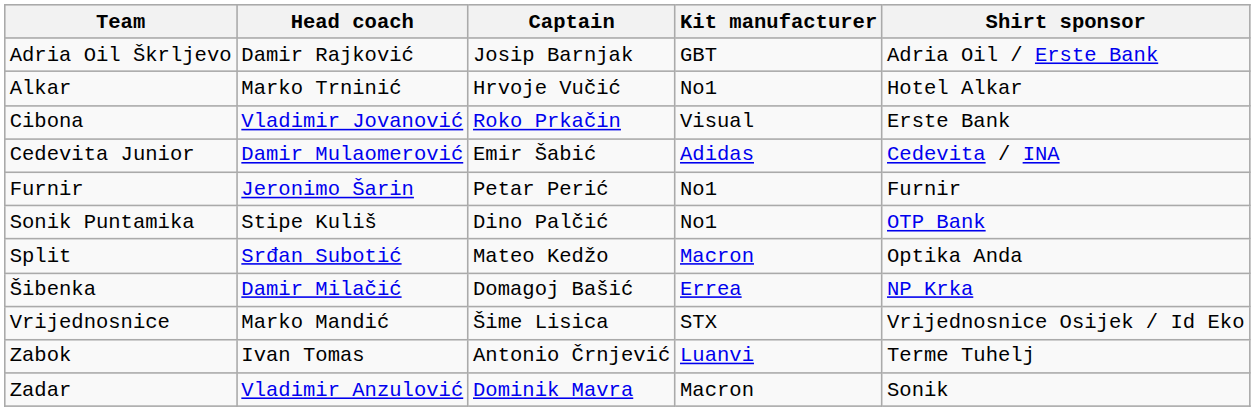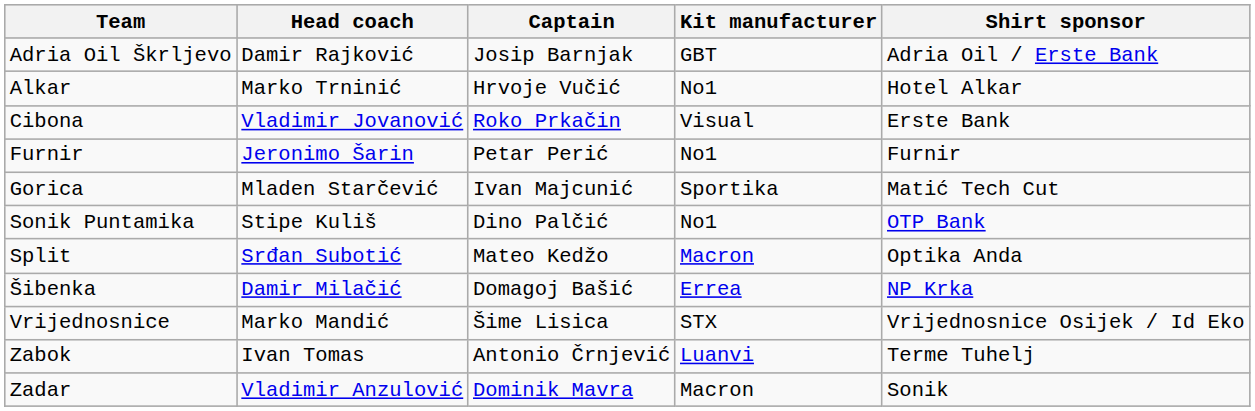- row: Cedevita Junior | Damir Mulaomerović | Emir Šabić | Adidas | Cedevita / INA
+ row: Gorica | Mladen Starčević | Ivan Majcunić | Sportika | Matić Tech Cut
